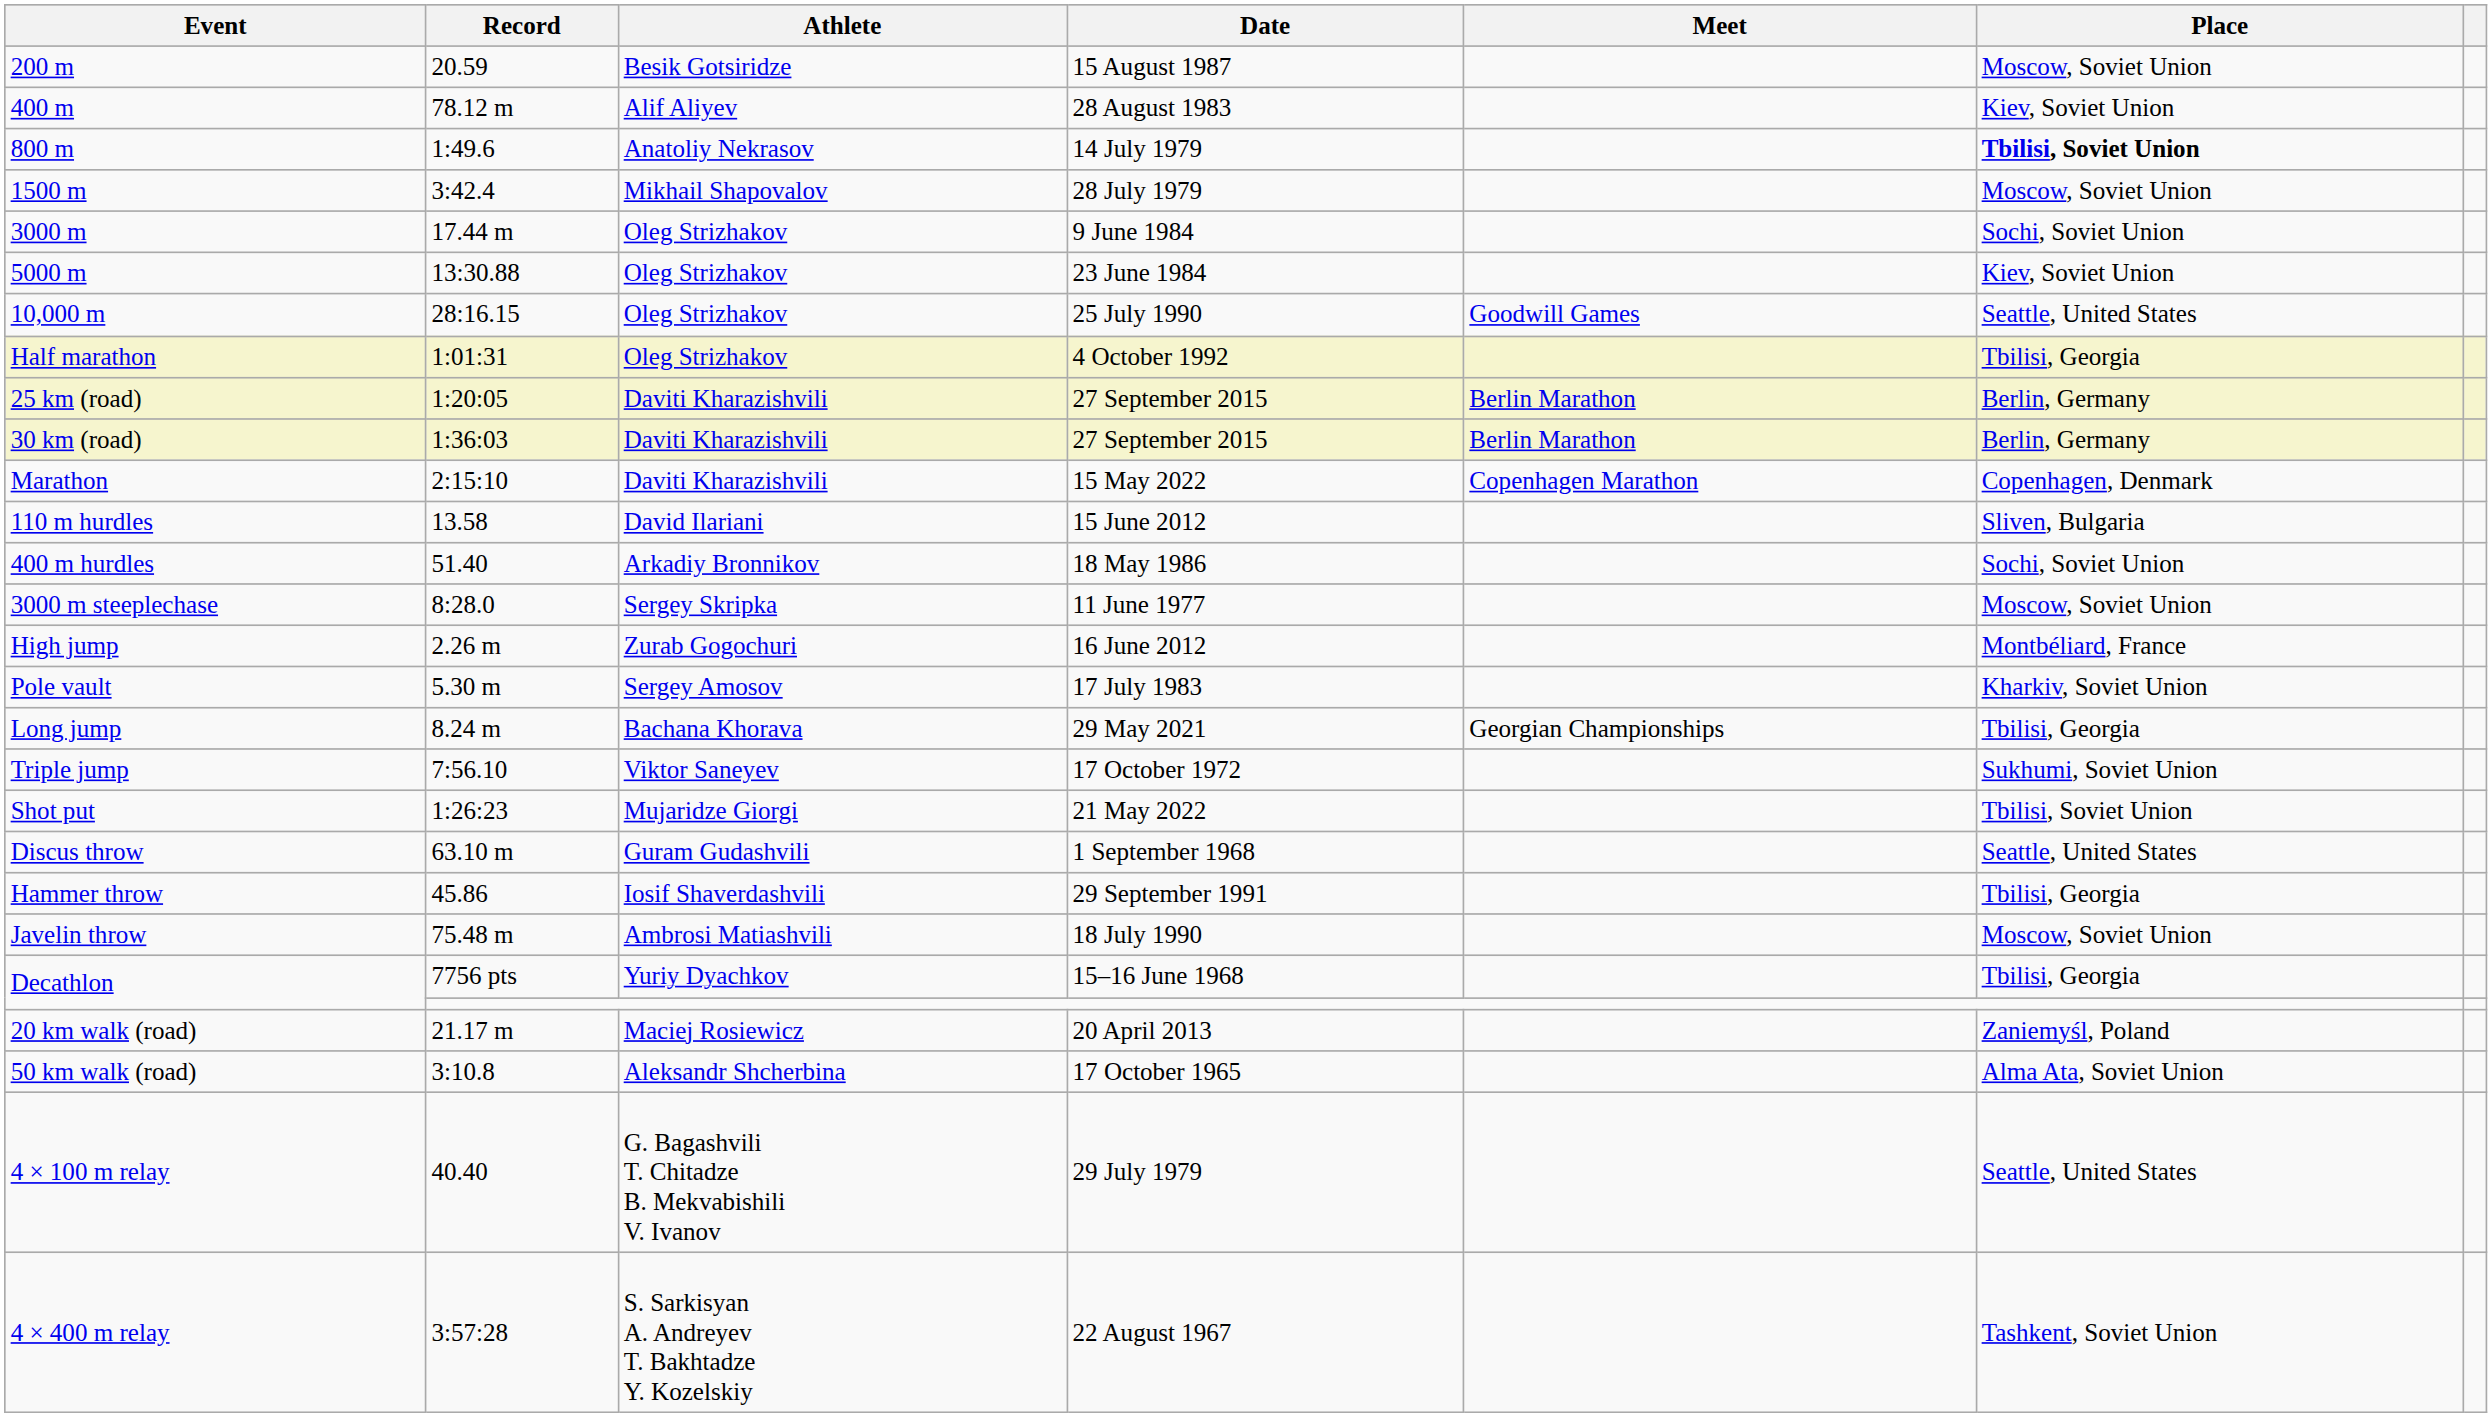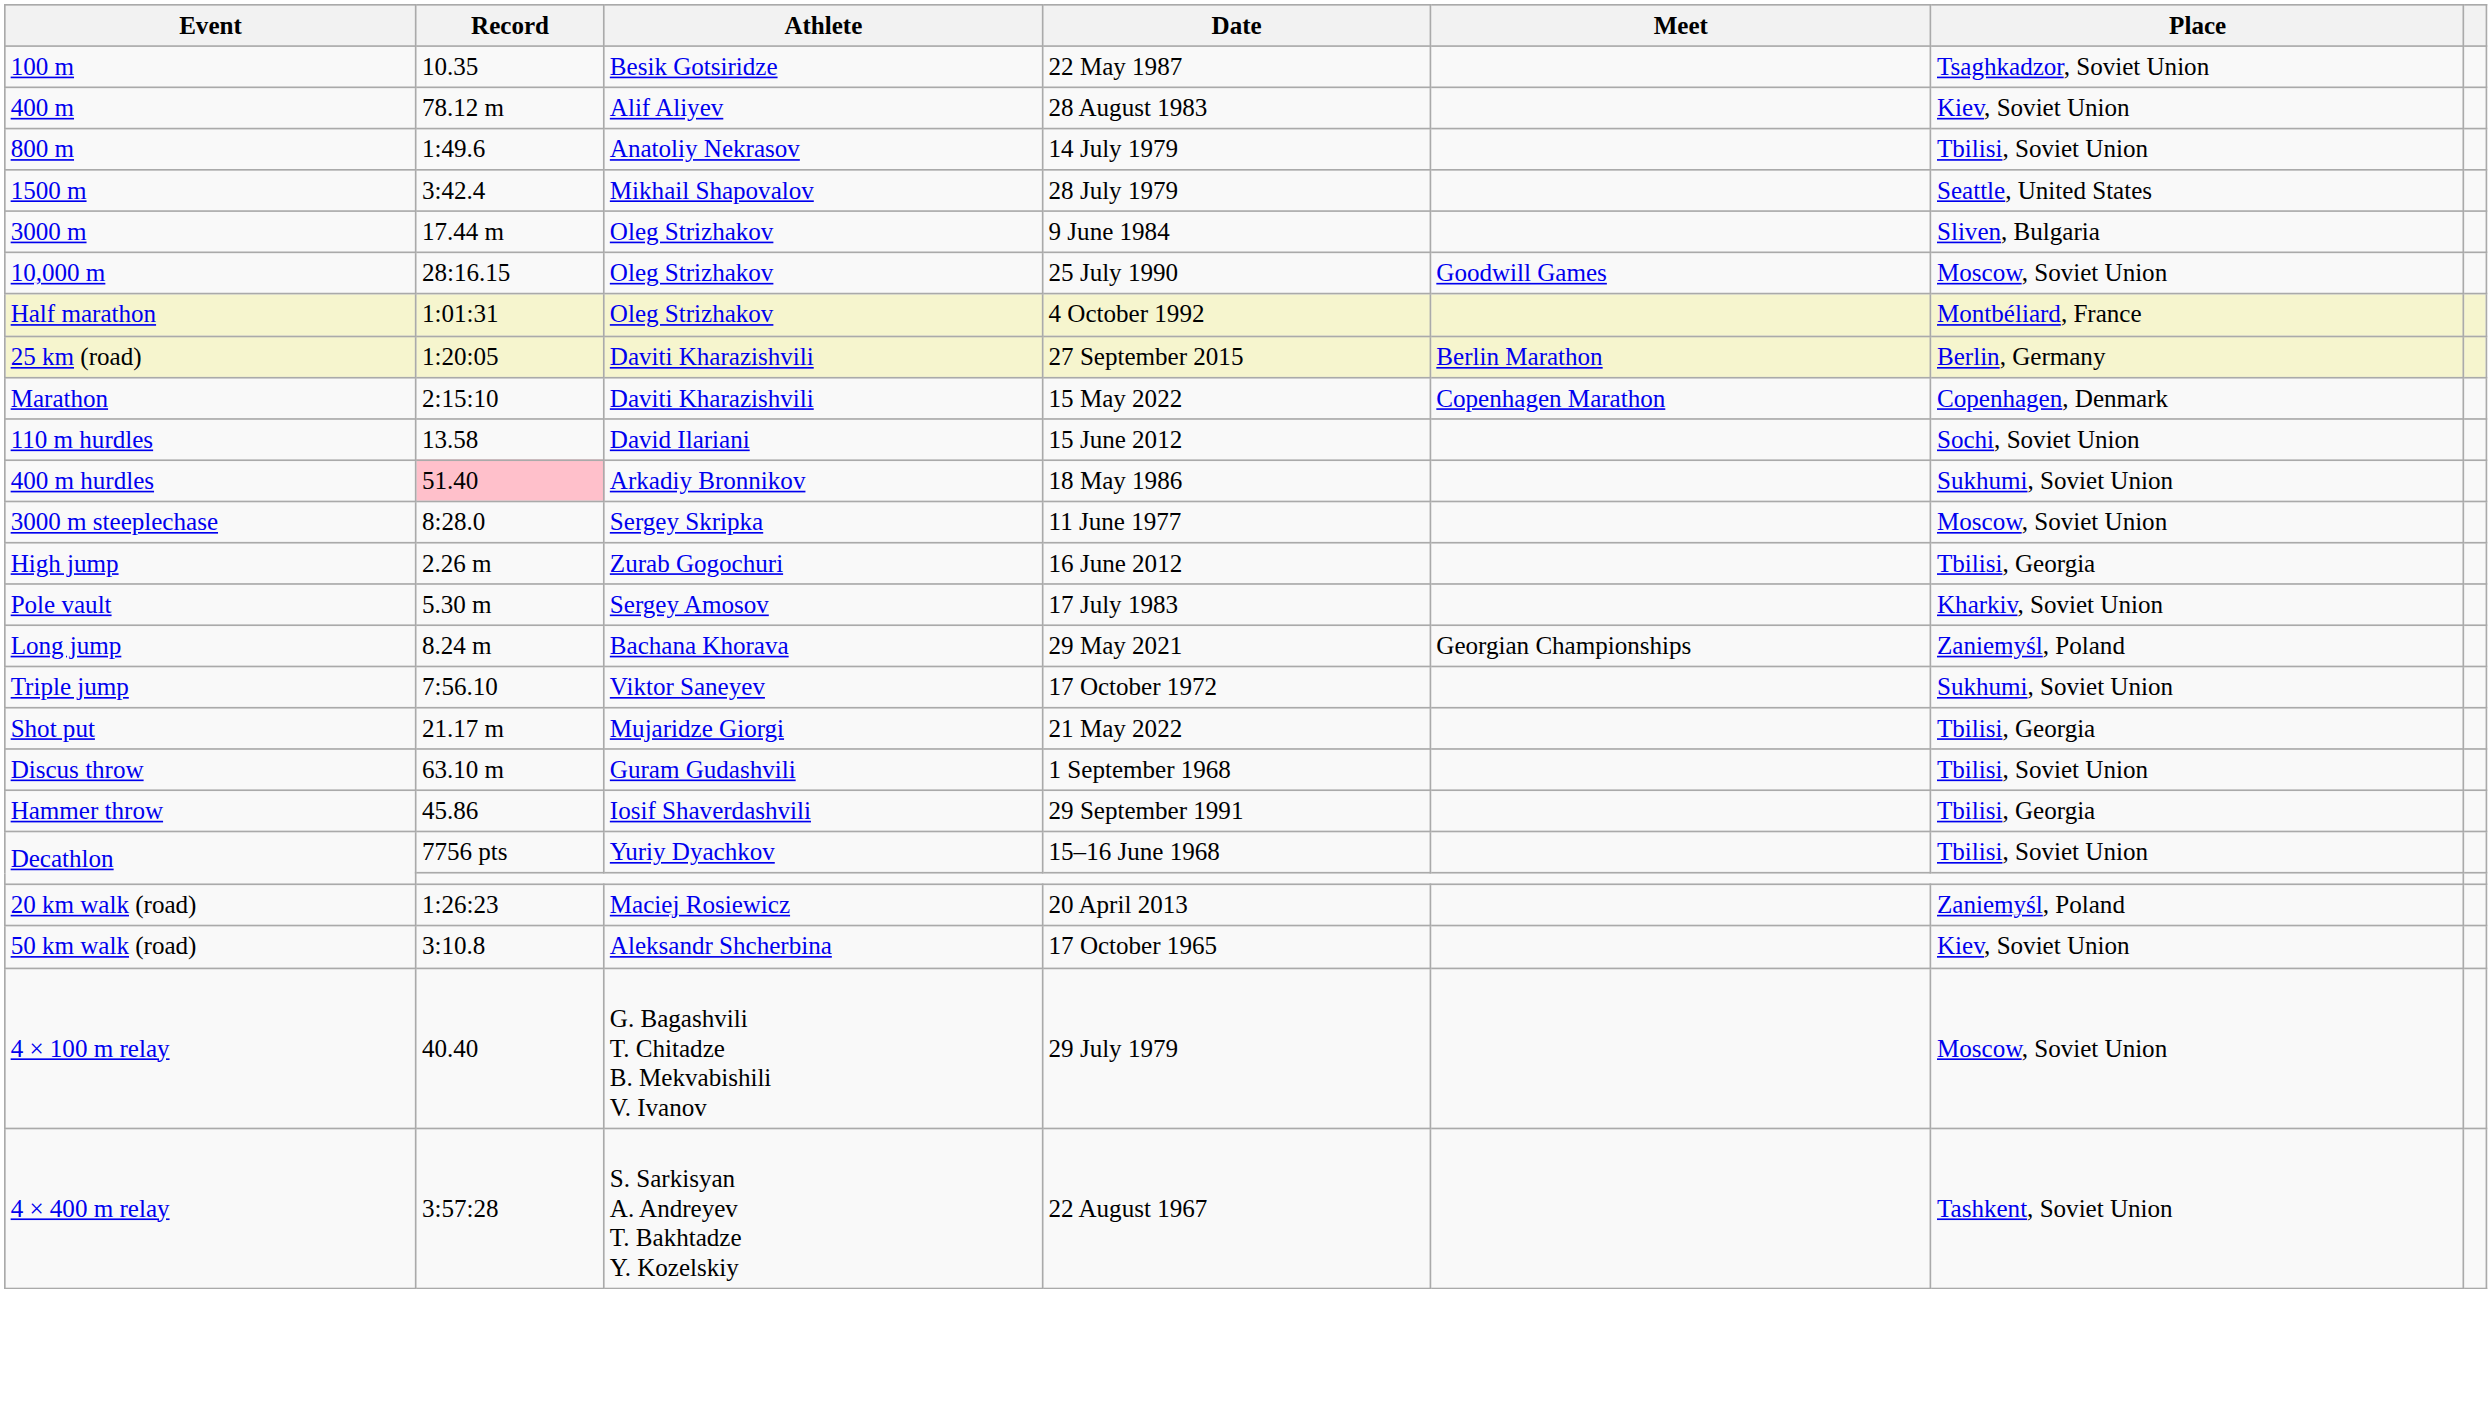+ row: 100 m | 10.35 | Besik Gotsiridze | 22 May 1987 | Tsaghkadzor, Soviet Union
- row: 200 m | 20.59 | Besik Gotsiridze | 15 August 1987 | Moscow, Soviet Union
800 m | Place: bold -> normal
1500 m | Place: Moscow, Soviet Union -> Seattle, United States
3000 m | Place: Sochi, Soviet Union -> Sliven, Bulgaria
- row: 5000 m | 13:30.88 | Oleg Strizhakov | 23 June 1984 | Kiev, Soviet Union
10,000 m | Place: Seattle, United States -> Moscow, Soviet Union
Half marathon | Place: Tbilisi, Georgia -> Montbéliard, France
- row: 30 km (road) | 1:36:03 | Daviti Kharazishvili | 27 September 2015 | Berlin Marathon | Berlin, Germany
110 m hurdles | Place: Sliven, Bulgaria -> Sochi, Soviet Union
400 m hurdles | Record: no background -> pink background
400 m hurdles | Place: Sochi, Soviet Union -> Sukhumi, Soviet Union
High jump | Place: Montbéliard, France -> Tbilisi, Georgia
Long jump | Place: Tbilisi, Georgia -> Zaniemyśl, Poland
Shot put | Record: 1:26:23 -> 21.17 m
Shot put | Place: Tbilisi, Soviet Union -> Tbilisi, Georgia
Discus throw | Place: Seattle, United States -> Tbilisi, Soviet Union
- row: Javelin throw | 75.48 m | Ambrosi Matiashvili | 18 July 1990 | Moscow, Soviet Union
Decathlon / 15–16 June 1968 | Place: Tbilisi, Georgia -> Tbilisi, Soviet Union
20 km walk (road) | Record: 21.17 m -> 1:26:23
50 km walk (road) | Place: Alma Ata, Soviet Union -> Kiev, Soviet Union
4 × 100 m relay | Place: Seattle, United States -> Moscow, Soviet Union
